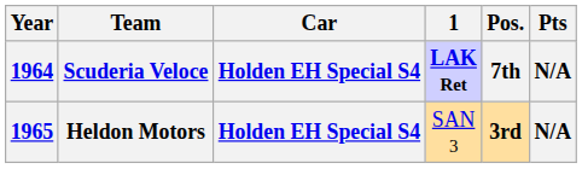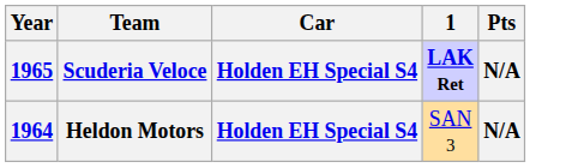- column: Pos. | 7th | 3rd
Scuderia Veloce | Year: 1964 -> 1965
Heldon Motors | Year: 1965 -> 1964
